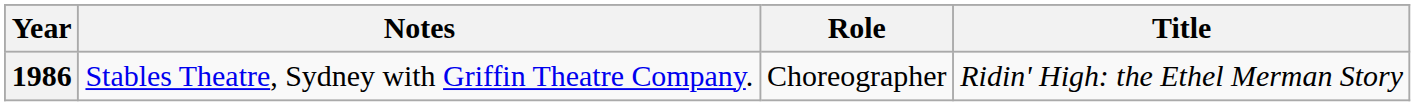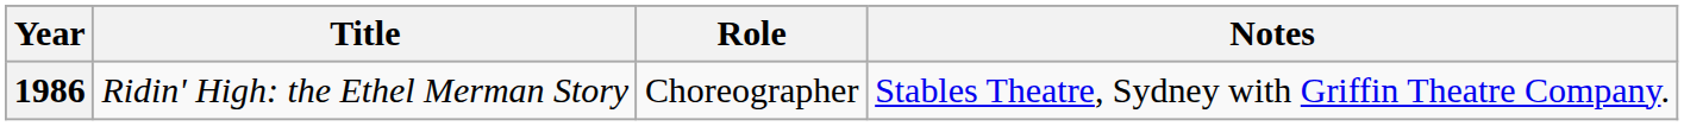columns swapped: Title <-> Notes
